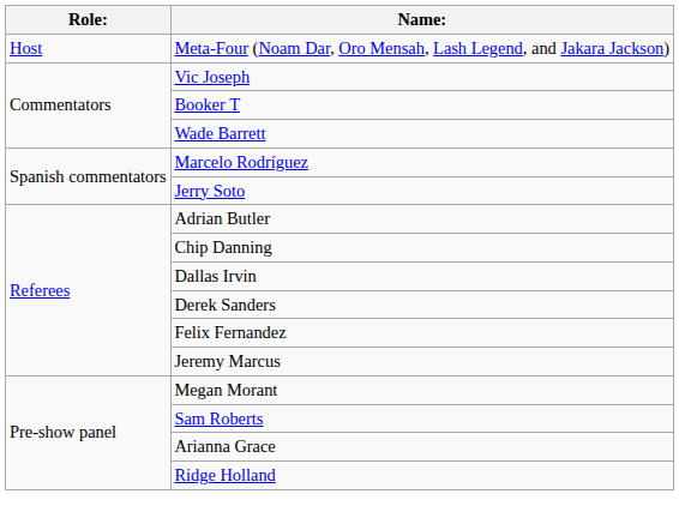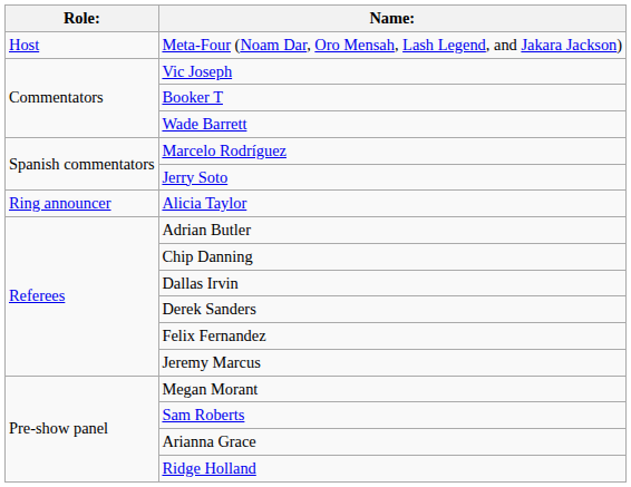+ row: Ring announcer | Alicia Taylor
